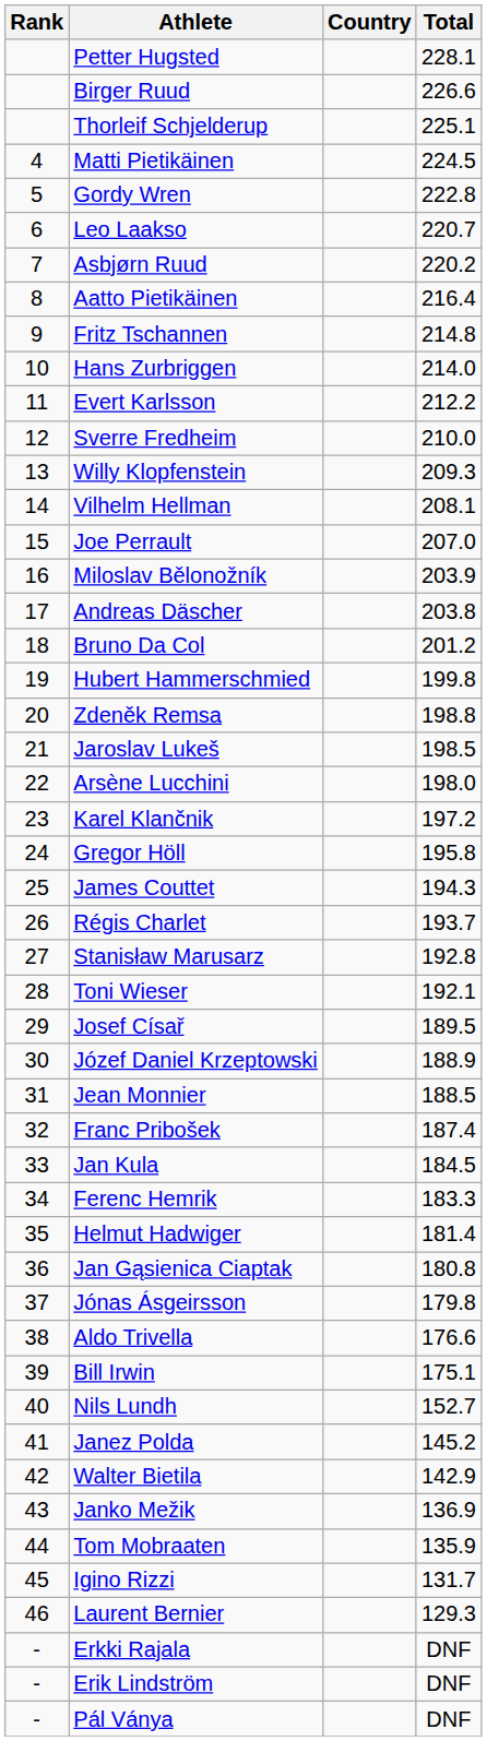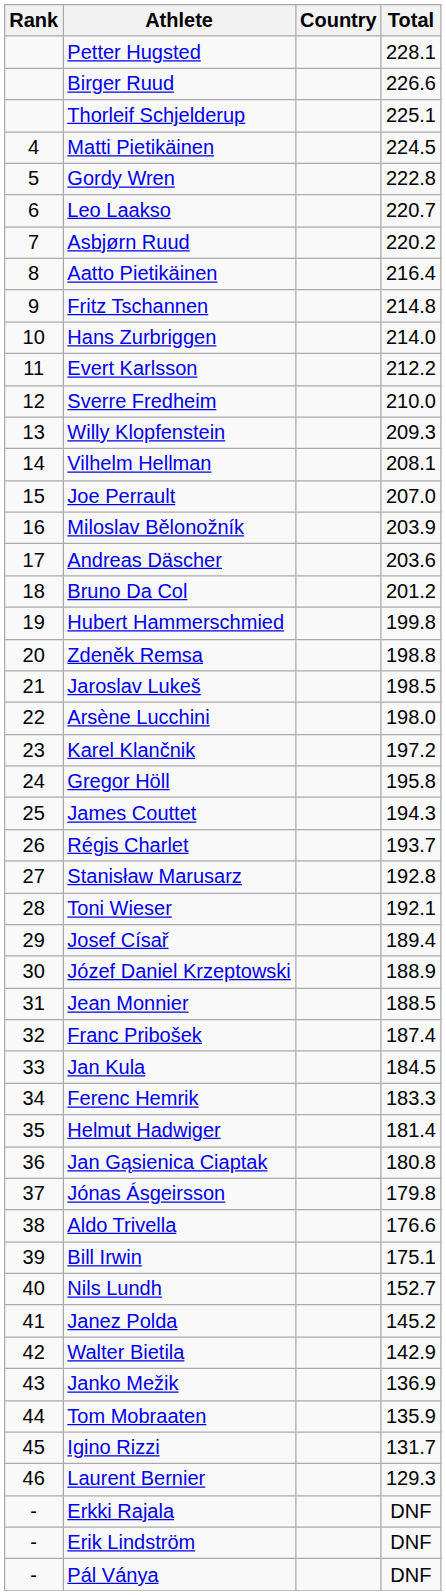Andreas Däscher | Total: 203.8 -> 203.6
Josef Císař | Total: 189.5 -> 189.4
